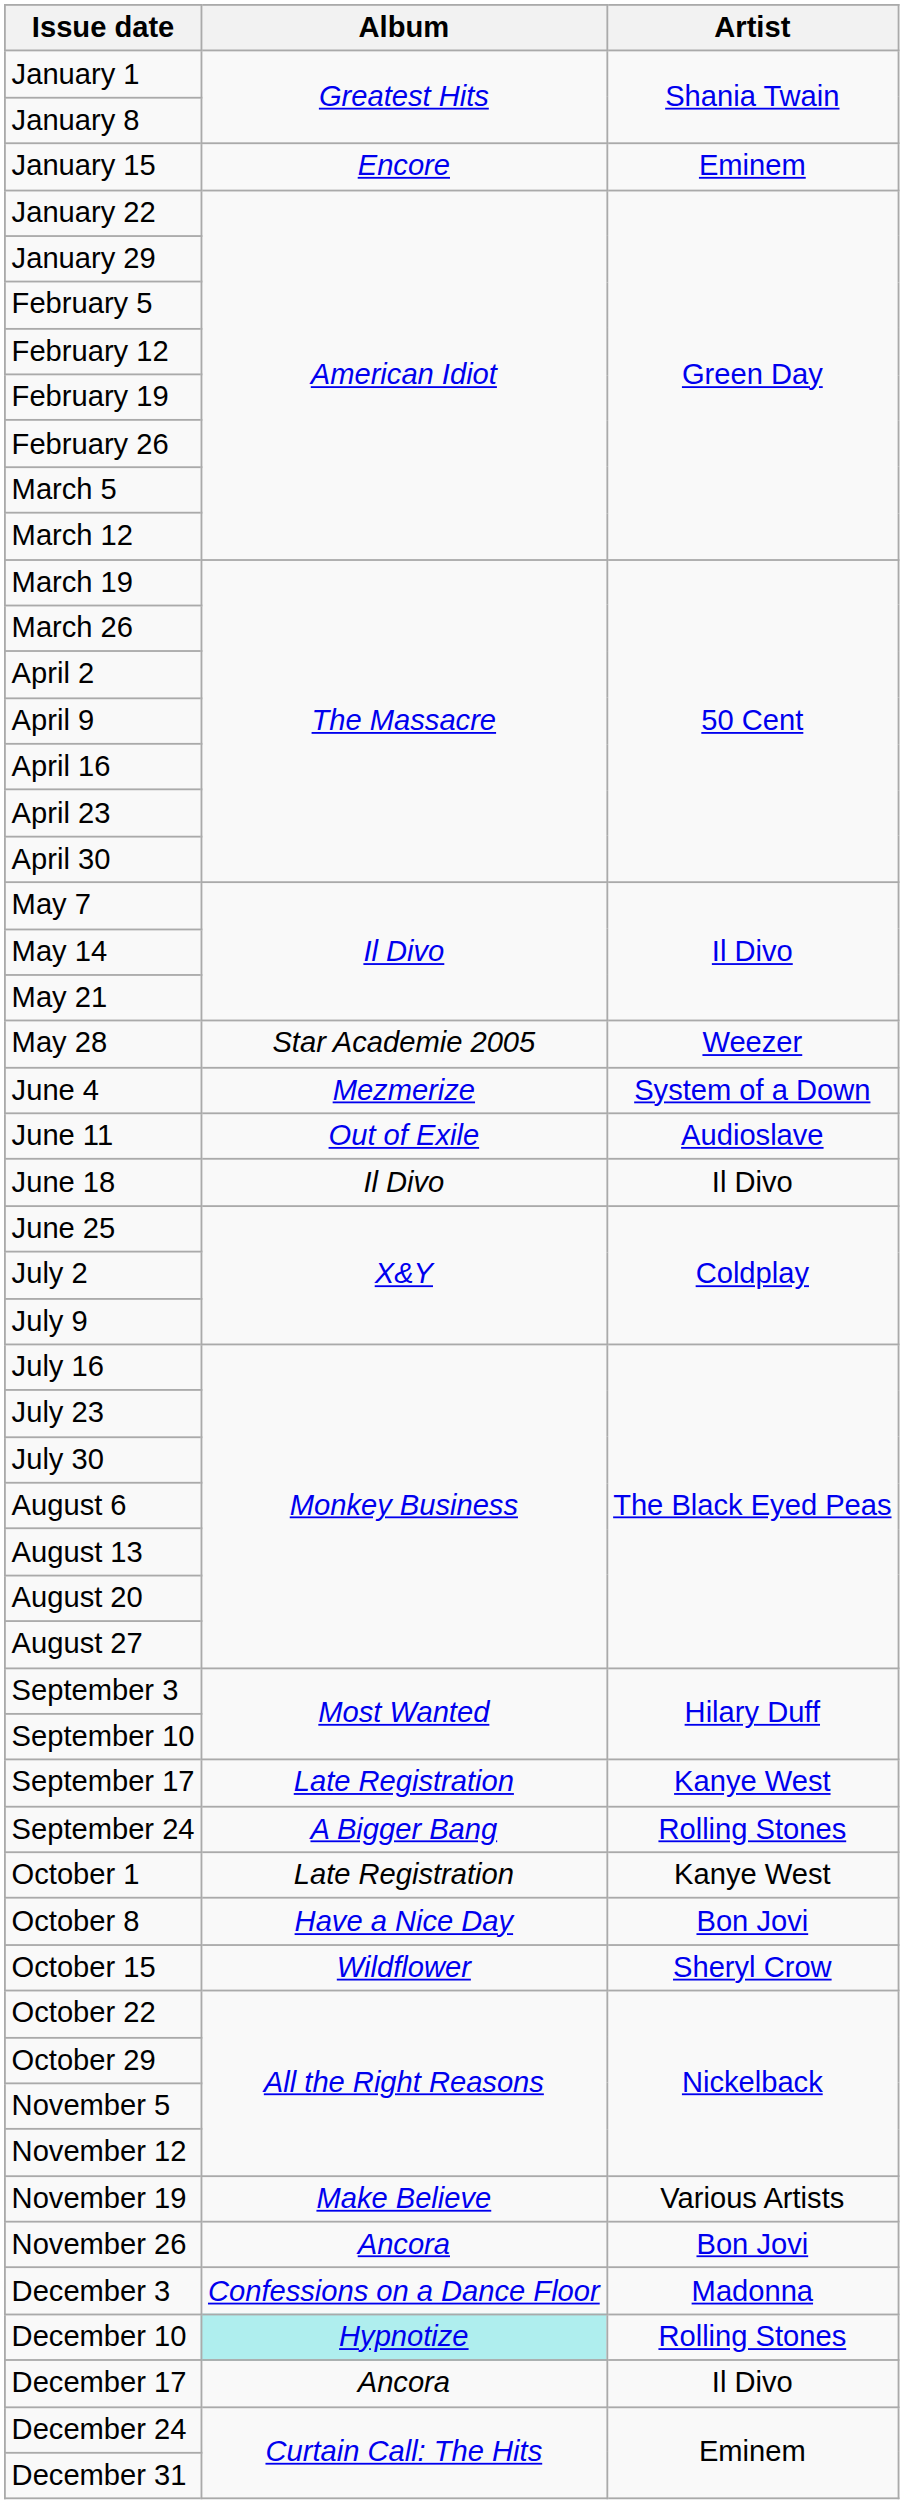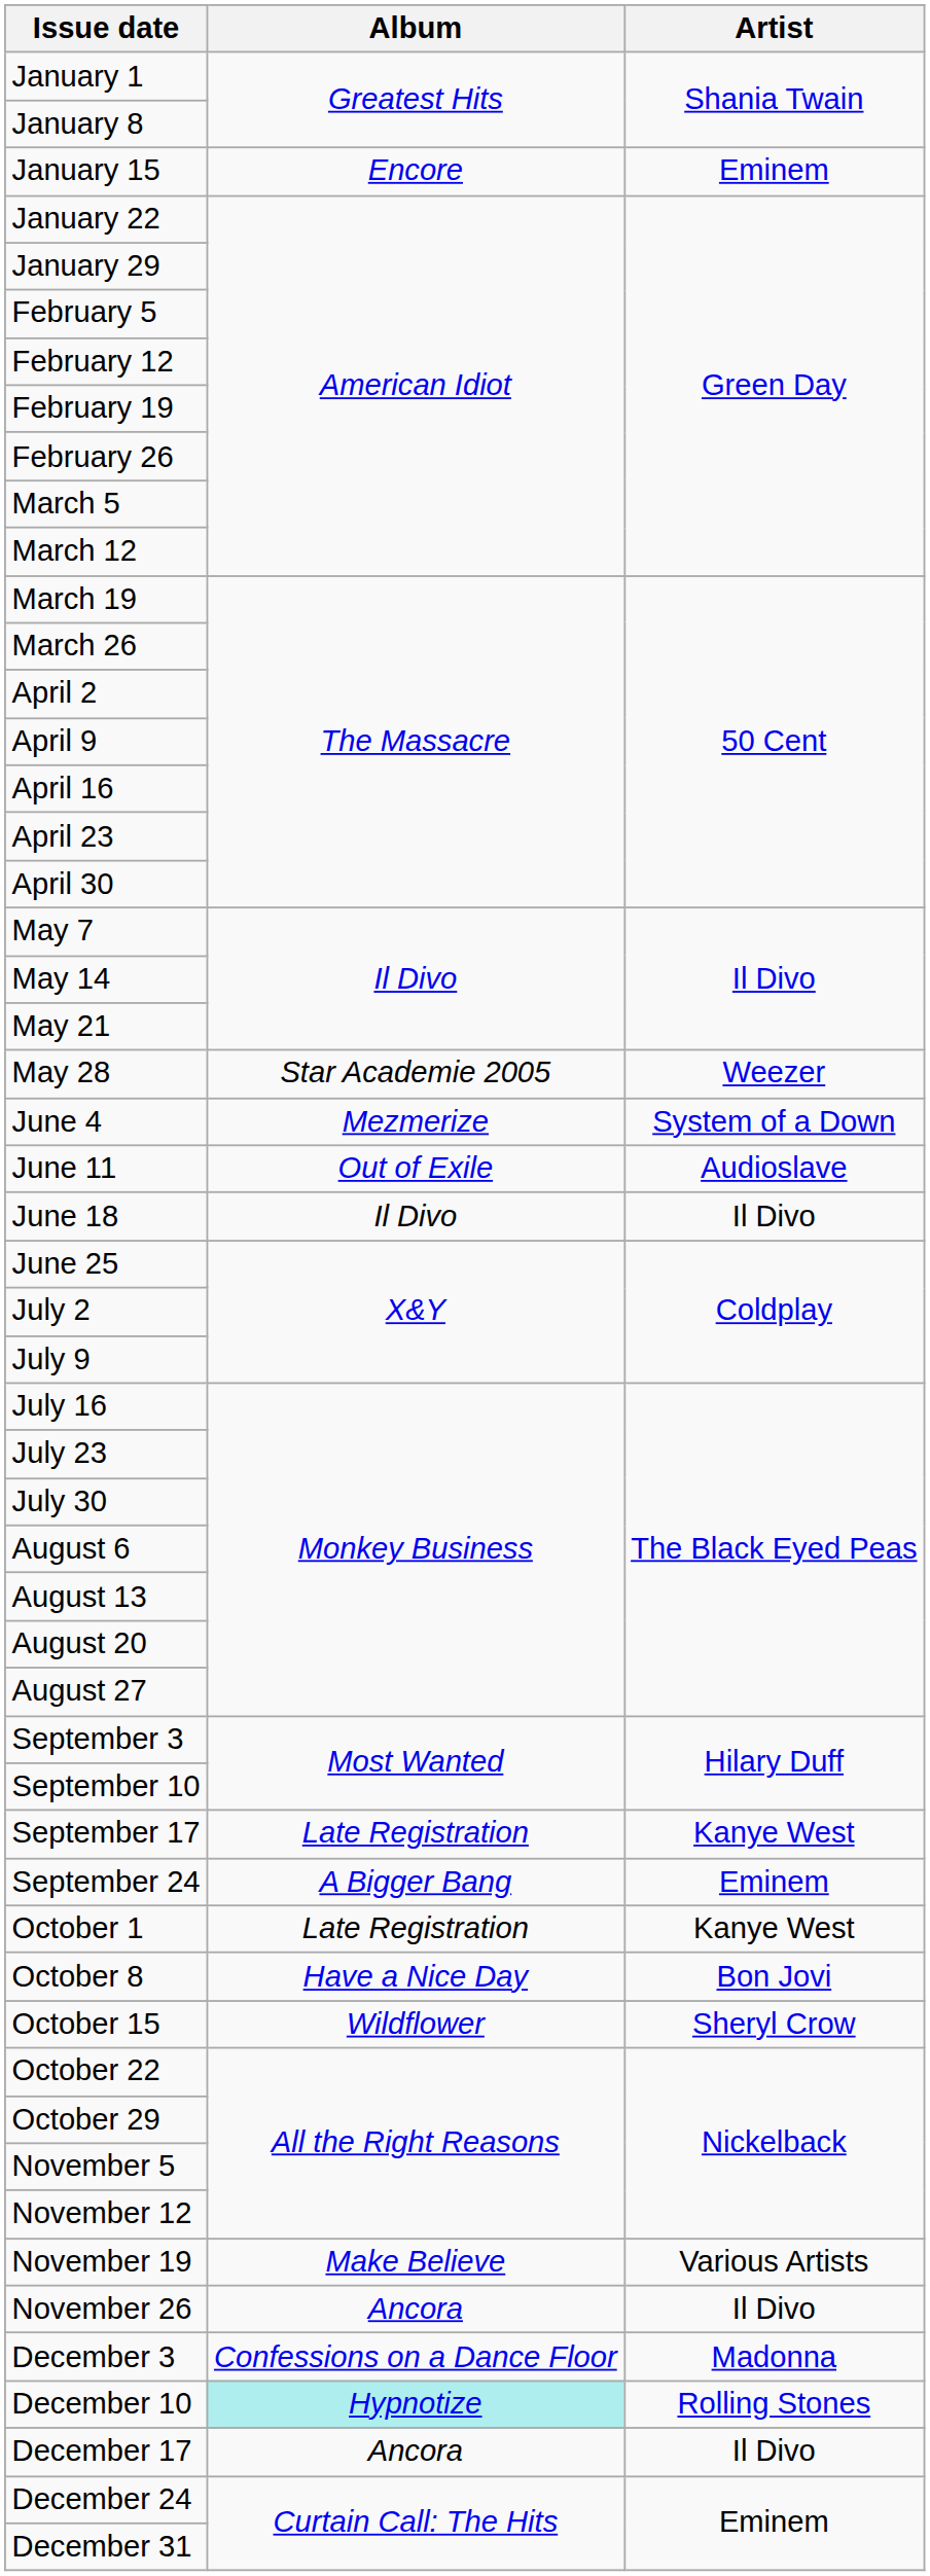September 24 | Artist: Rolling Stones -> Eminem
November 26 | Artist: Bon Jovi -> Il Divo
